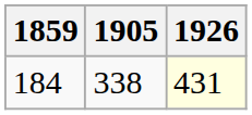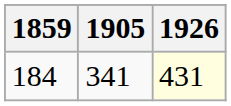184 | 1905: 338 -> 341
